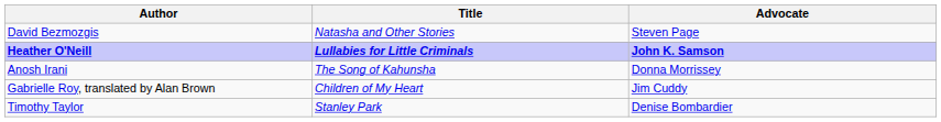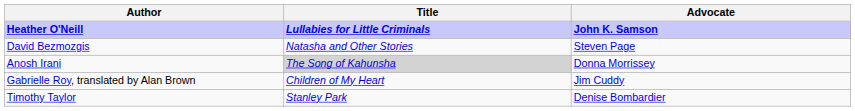rows swapped: Heather O'Neill <-> David Bezmozgis
Anosh Irani | Title: no background -> lightgrey background
